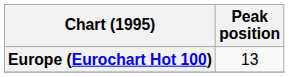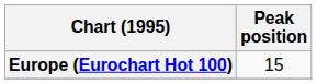Europe (Eurochart Hot 100) | Peak position: 13 -> 15
